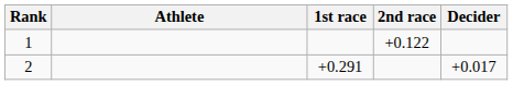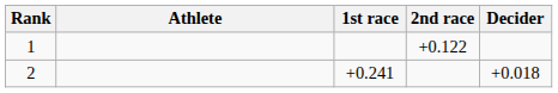2 | 1st race: +0.291 -> +0.241
2 | Decider: +0.017 -> +0.018
